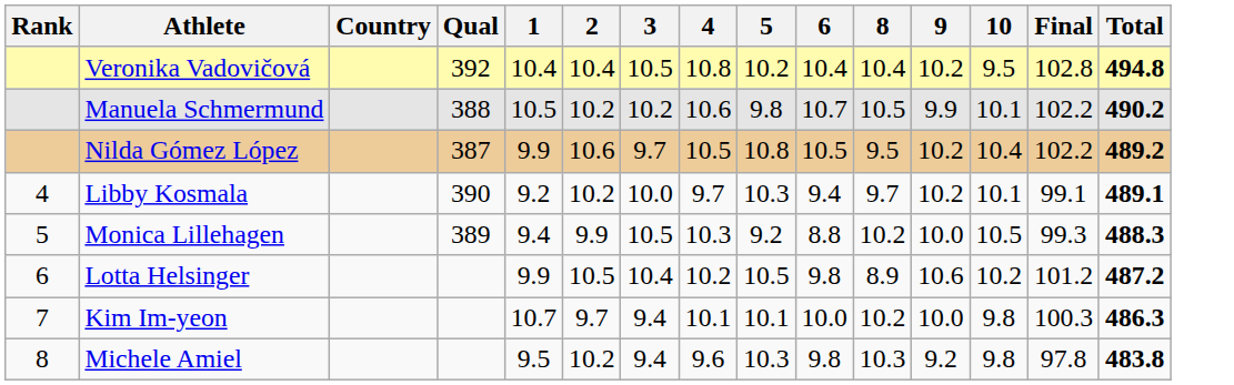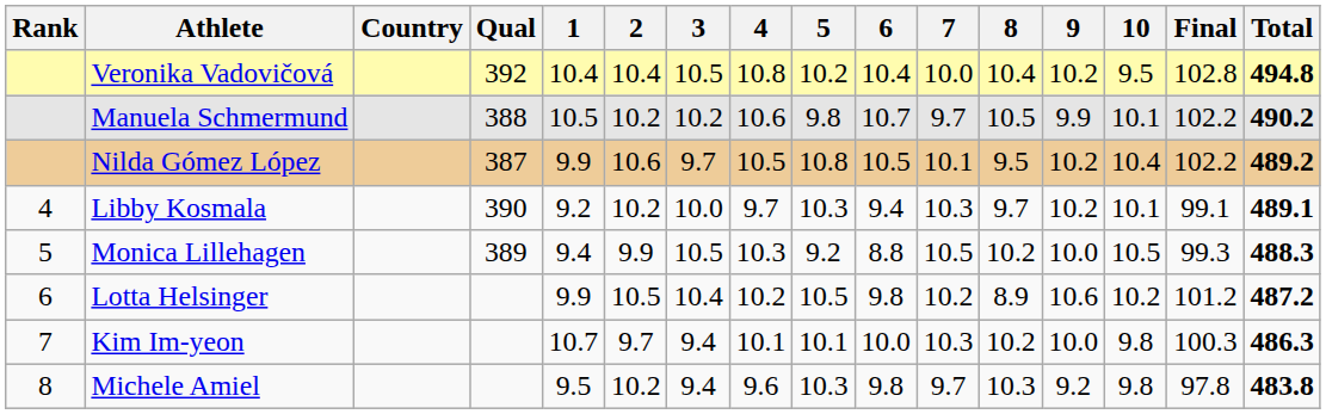+ column: 7 | 10.0 | 9.7 | 10.1 | 10.3 | 10.5 | 10.2 | 10.3 | 9.7
